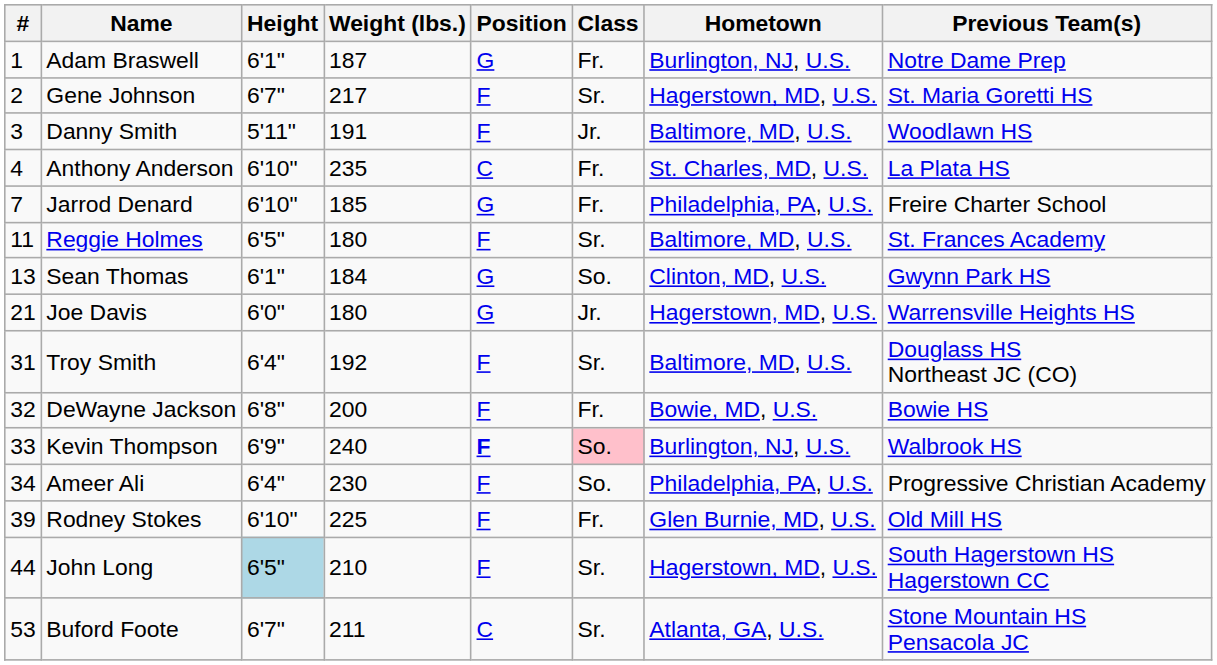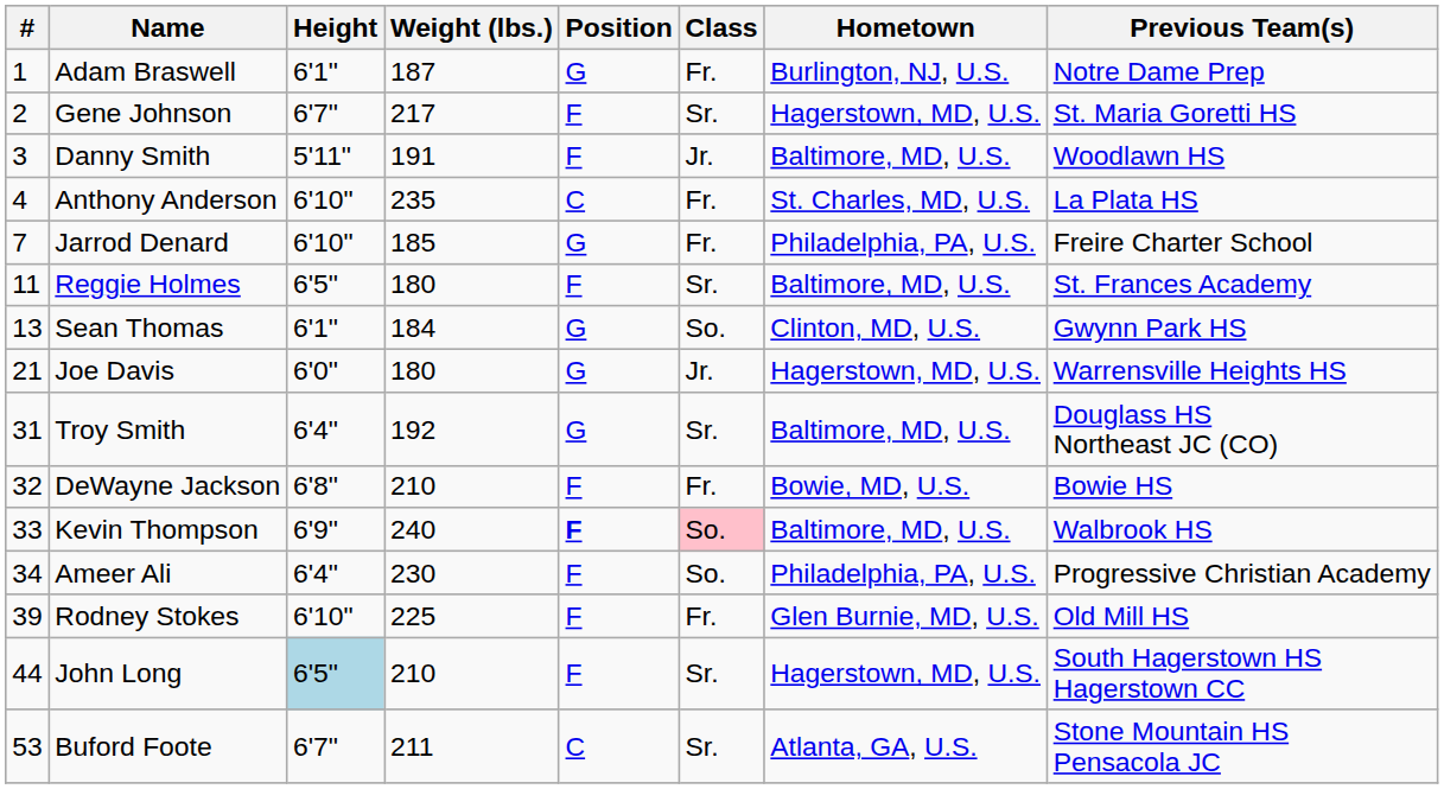Troy Smith | Position: F -> G
DeWayne Jackson | Weight (lbs.): 200 -> 210
Kevin Thompson | Hometown: Burlington, NJ, U.S. -> Baltimore, MD, U.S.
